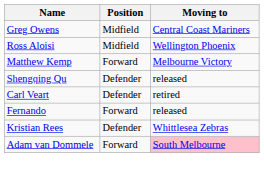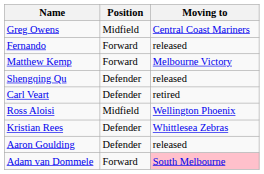rows swapped: Ross Aloisi <-> Fernando
+ row: Aaron Goulding | Defender | released
